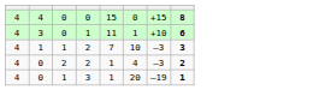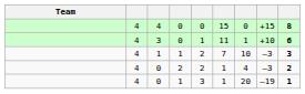+ column: Team
